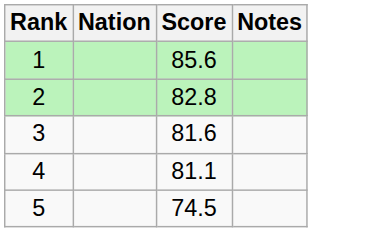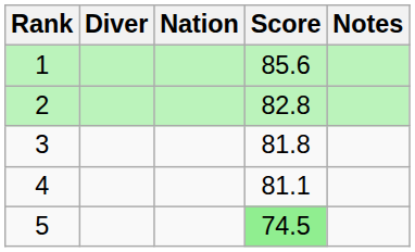+ column: Diver
3 | Score: 81.6 -> 81.8
5 | Score: no background -> lightgreen background
